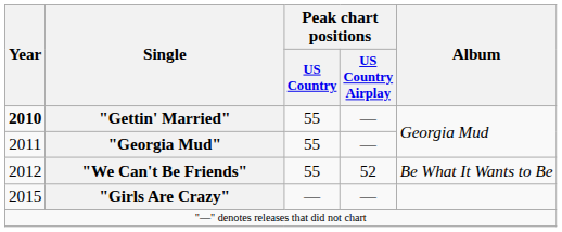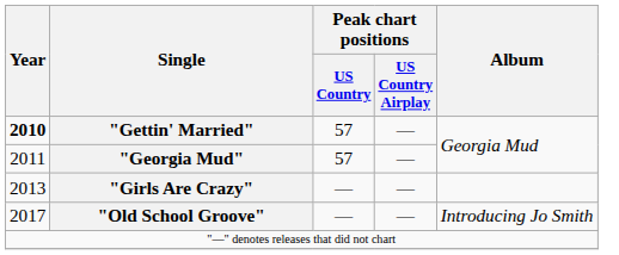"Gettin' Married" | Peak chart positions / US Country: 55 -> 57
"Georgia Mud" | Peak chart positions / US Country: 55 -> 57
- row: 2012 | "We Can't Be Friends" | 55 | 52 | Be What It Wants to Be
"Girls Are Crazy" | Year: 2015 -> 2013
+ row: 2017 | "Old School Groove" | — | — | Introducing Jo Smith
